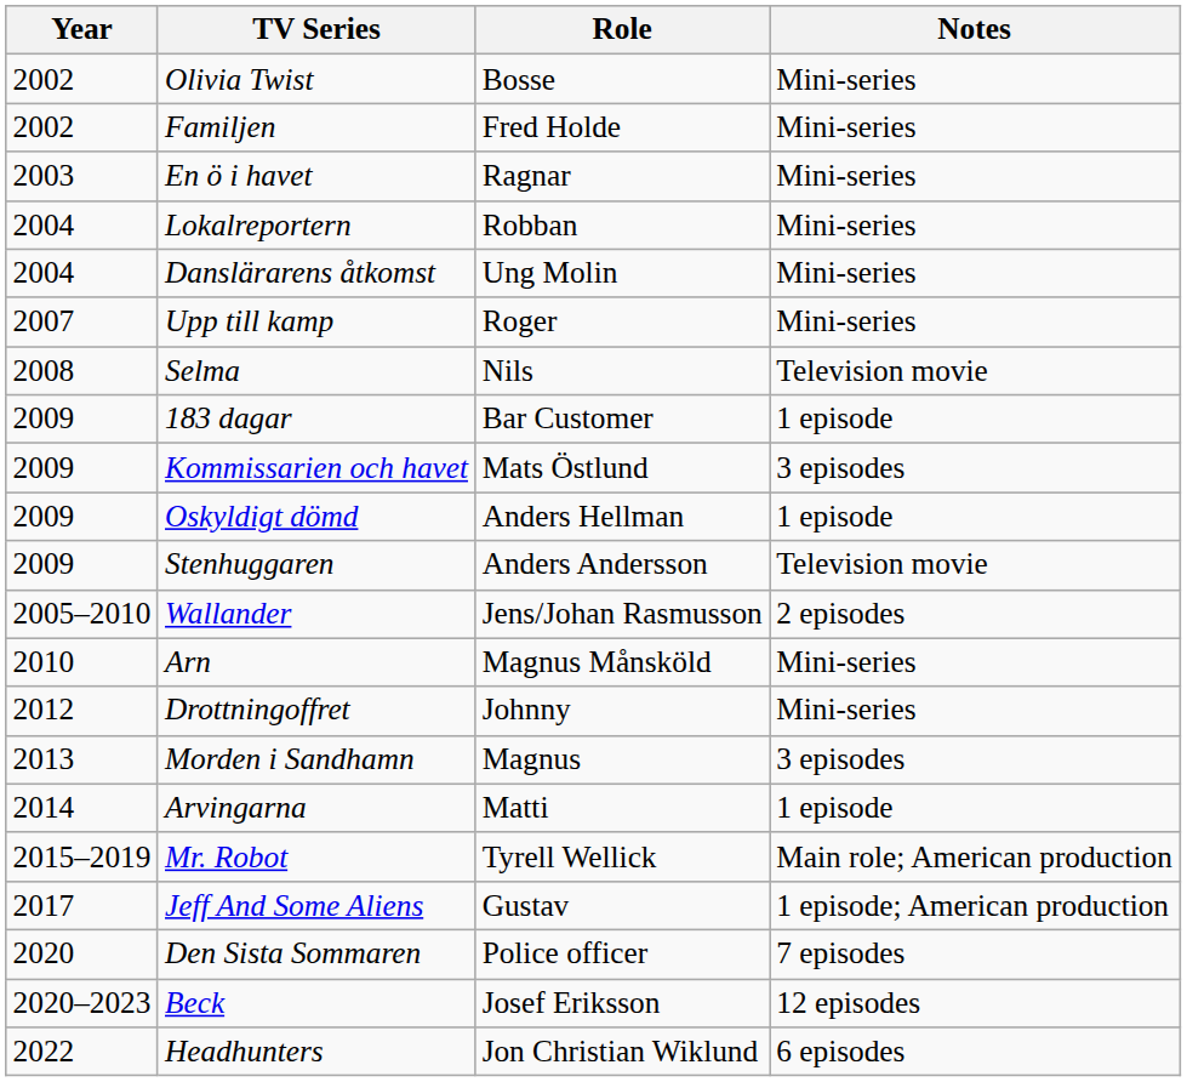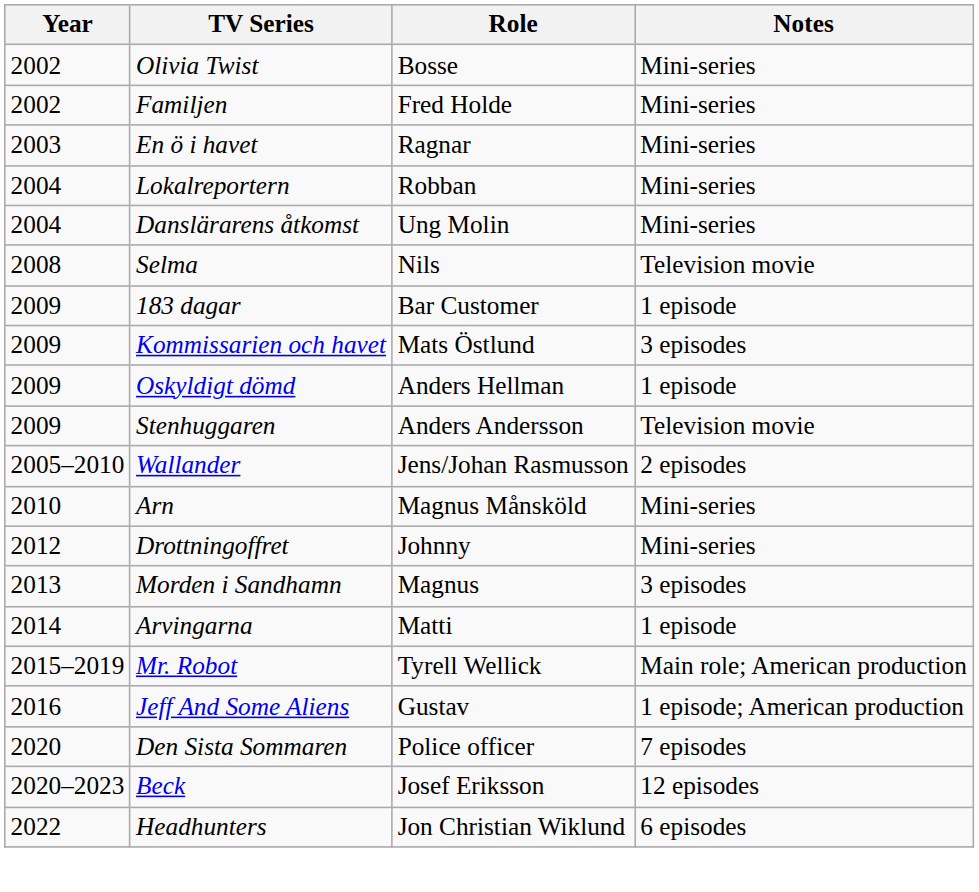- row: 2007 | Upp till kamp | Roger | Mini-series
Jeff And Some Aliens | Year: 2017 -> 2016
